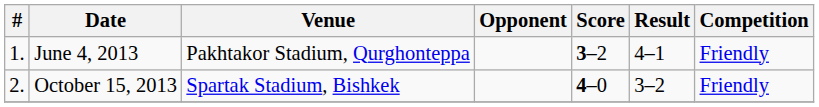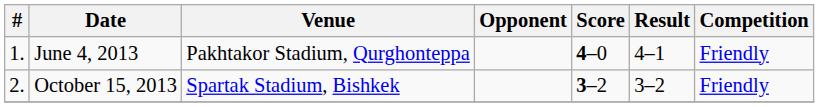June 4, 2013 | Score: 3–2 -> 4–0
October 15, 2013 | Score: 4–0 -> 3–2
